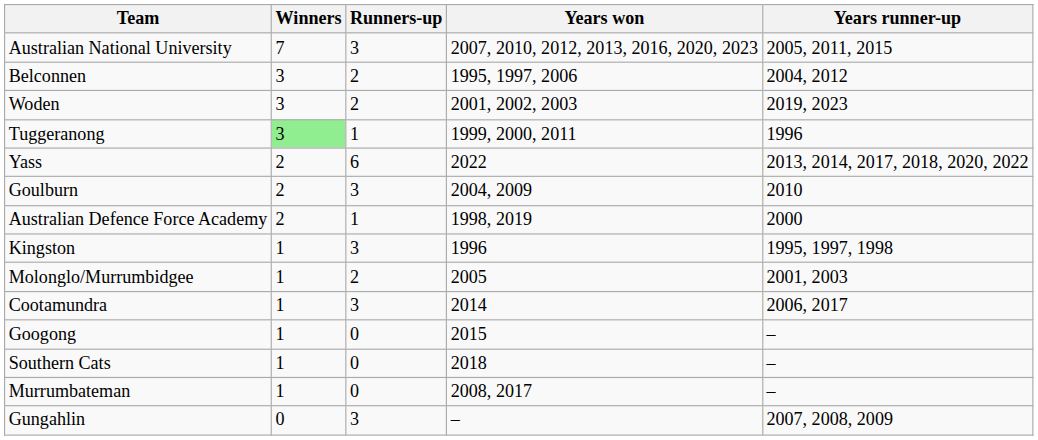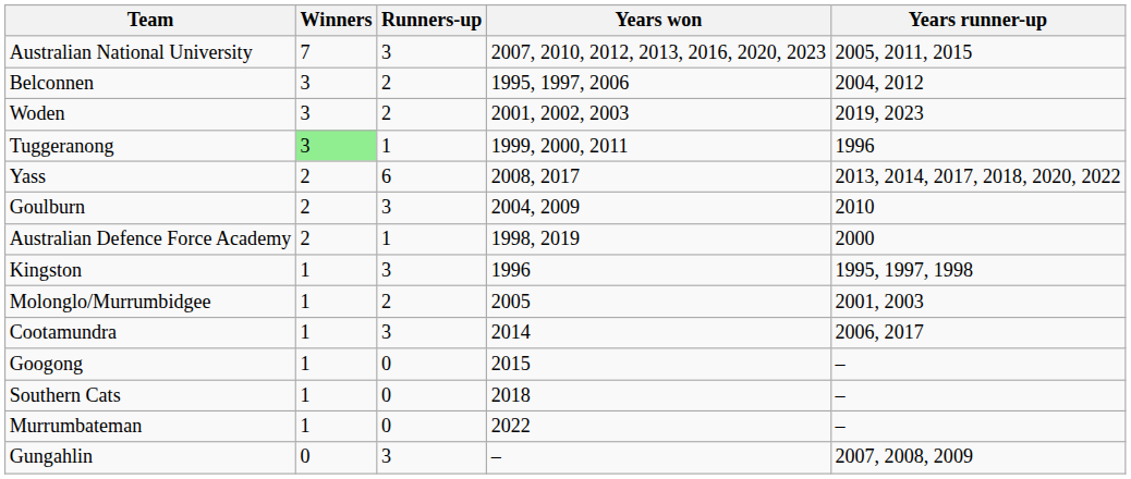Yass | Years won: 2022 -> 2008, 2017
Murrumbateman | Years won: 2008, 2017 -> 2022
